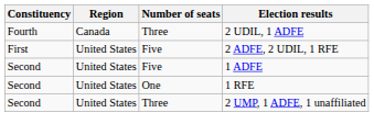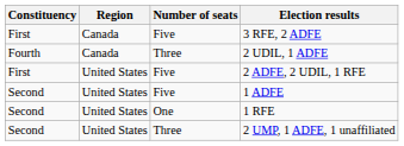+ row: First | Canada | Five | 3 RFE, 2 ADFE
